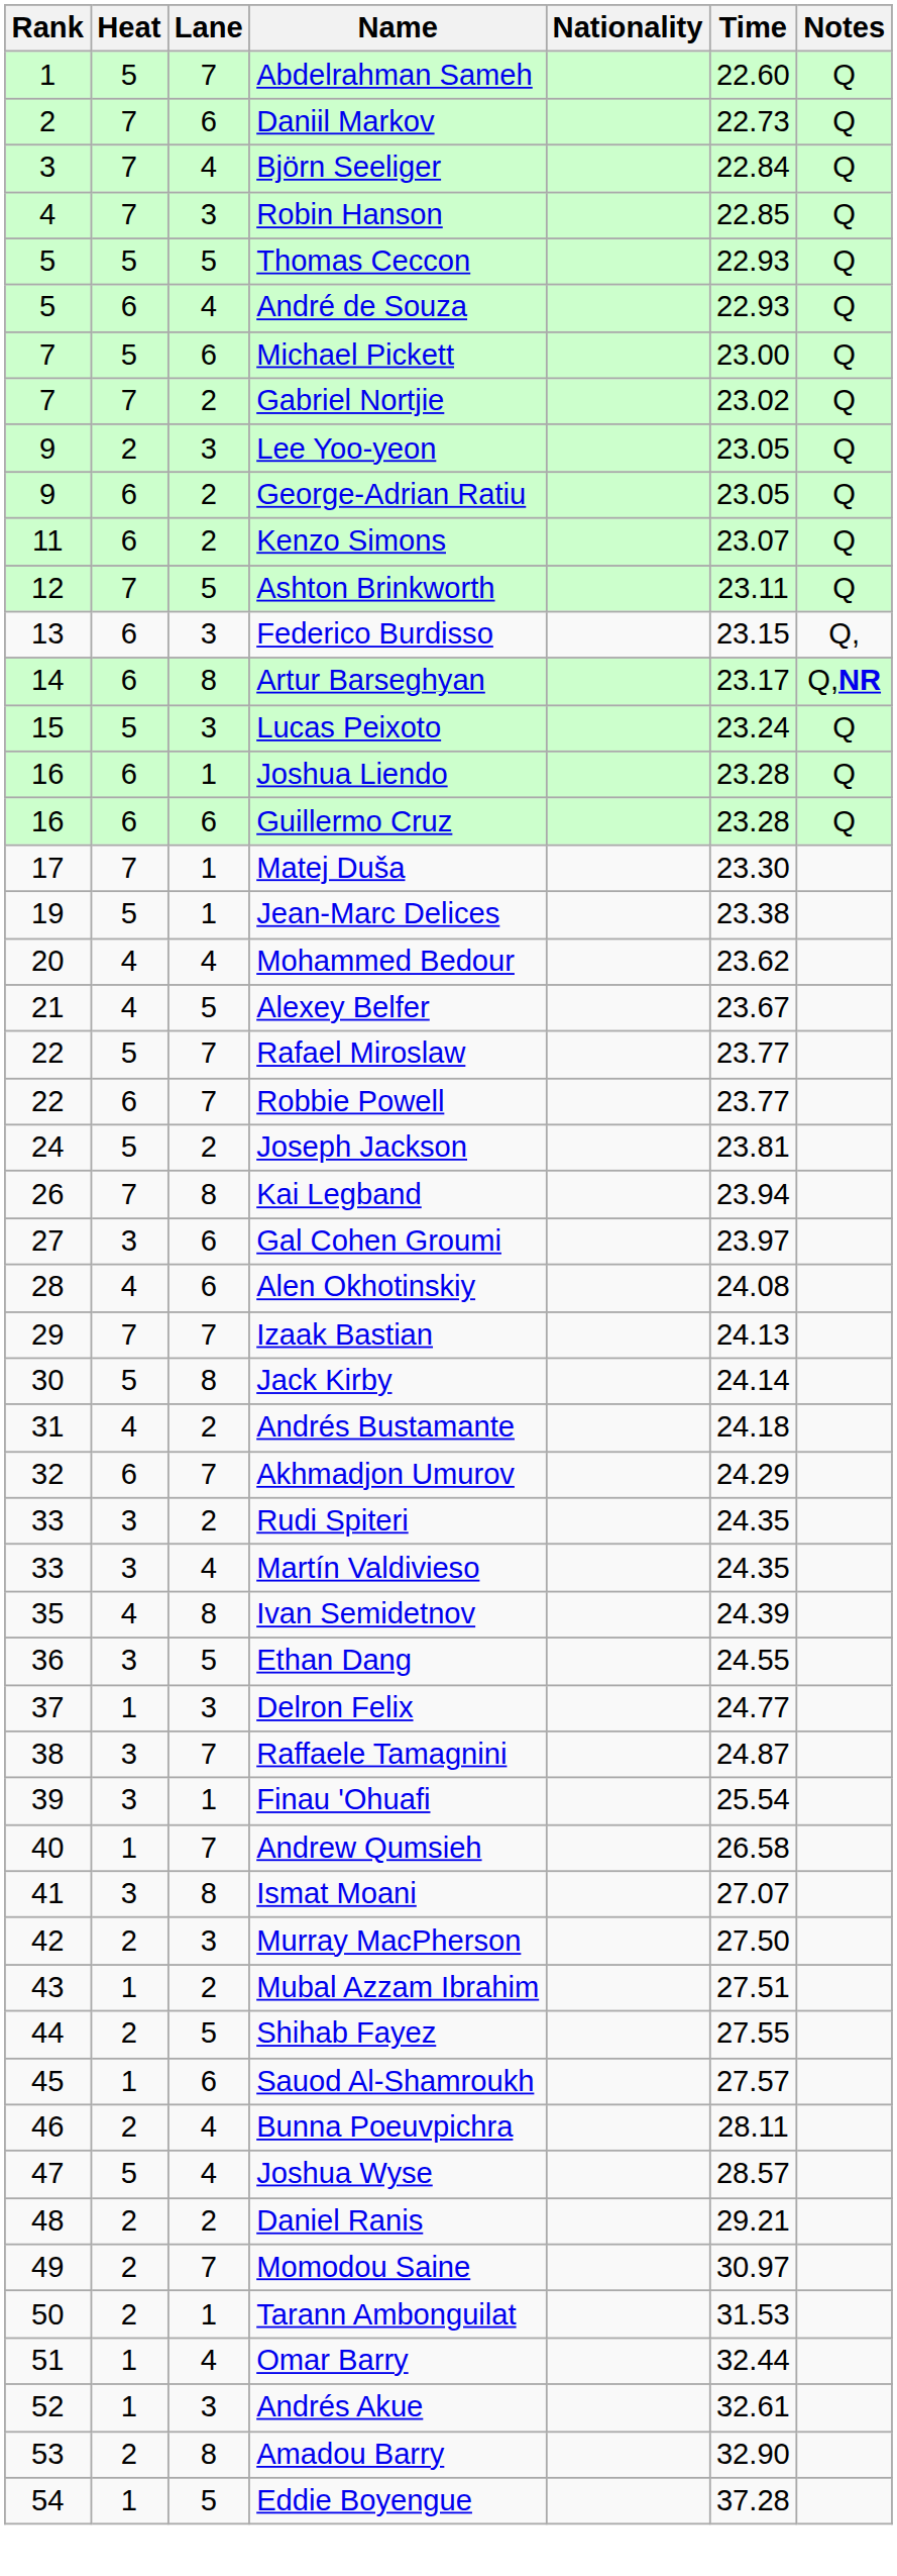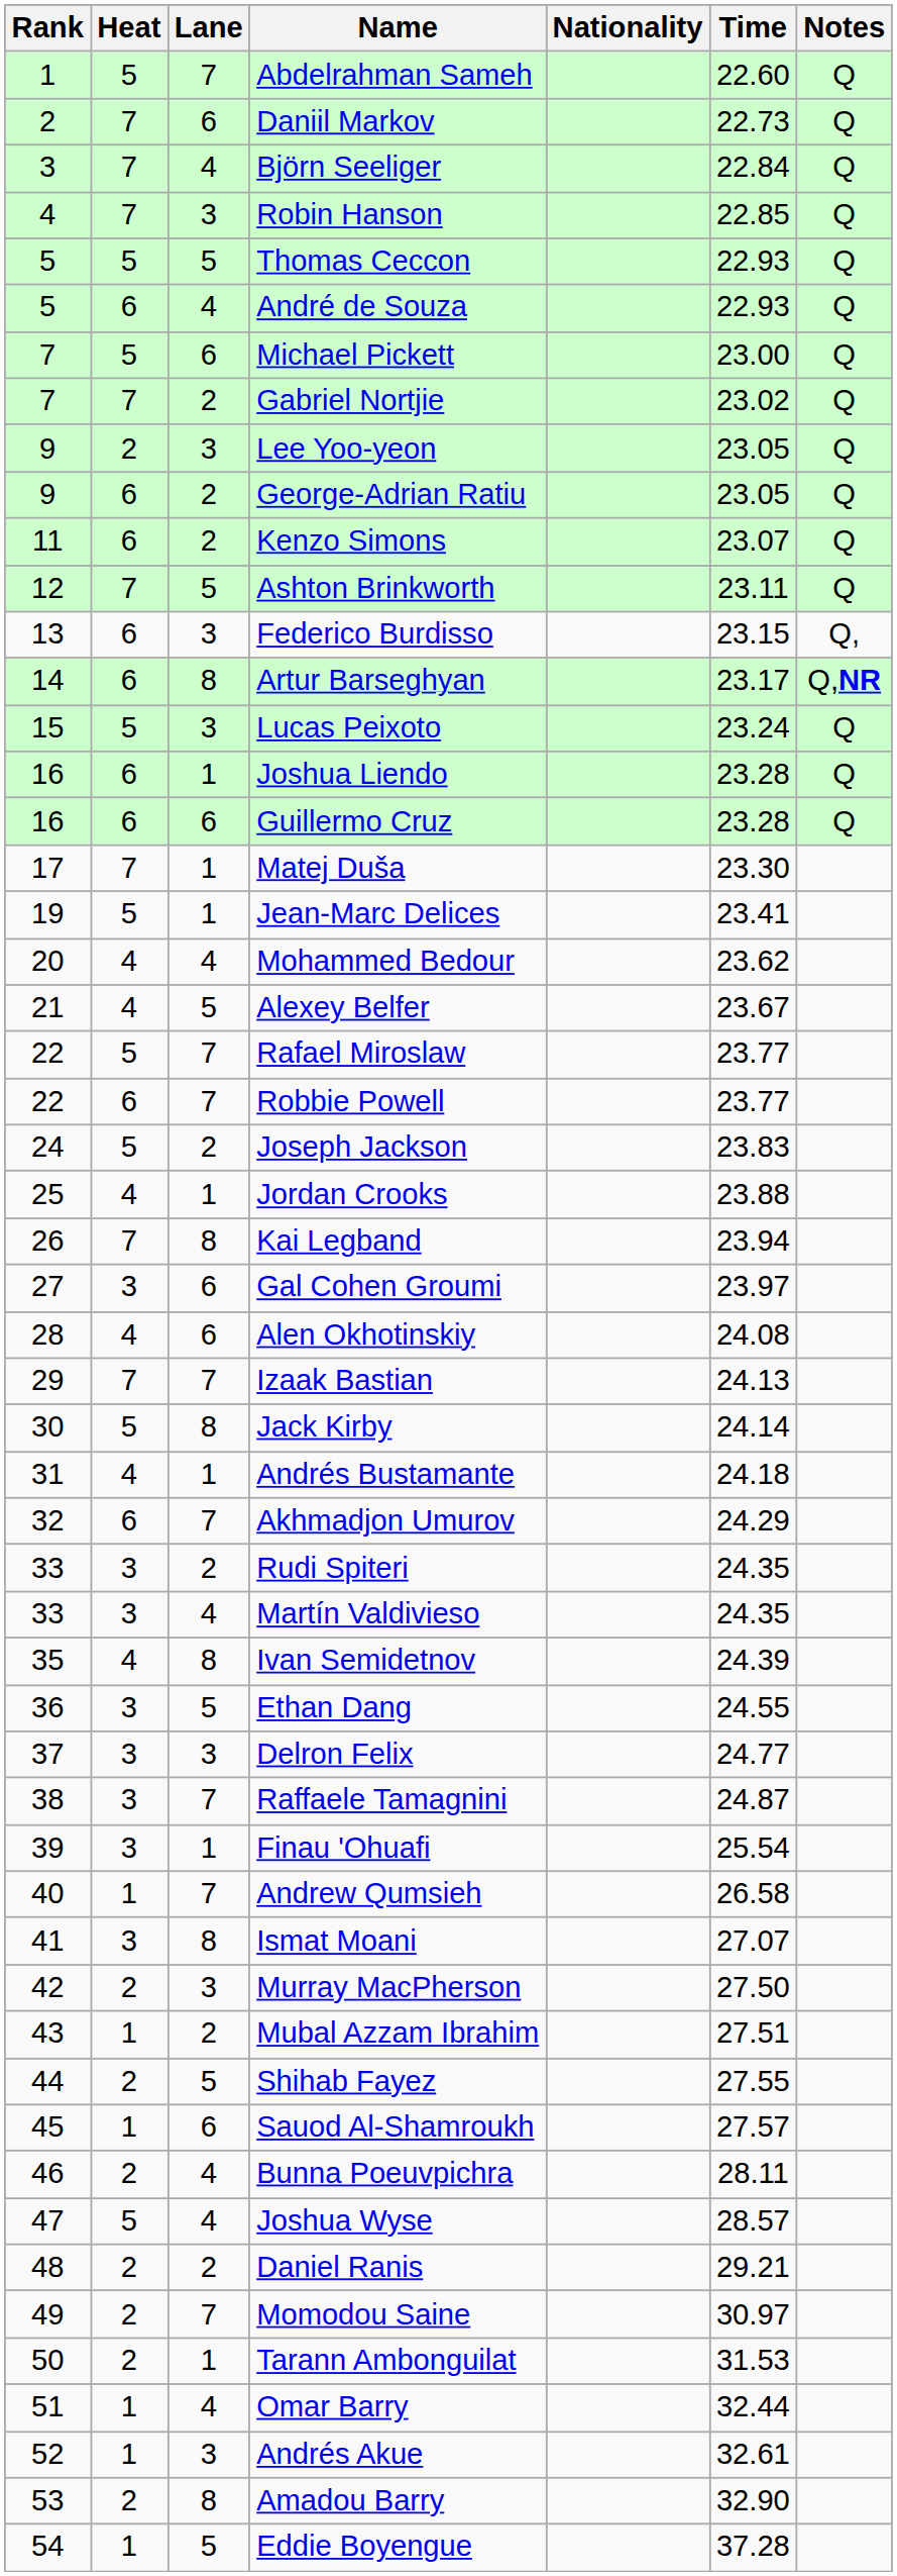Jean-Marc Delices | Time: 23.38 -> 23.41
Joseph Jackson | Time: 23.81 -> 23.83
+ row: 25 | 4 | 1 | Jordan Crooks | 23.88
Andrés Bustamante | Lane: 2 -> 1
Delron Felix | Heat: 1 -> 3
